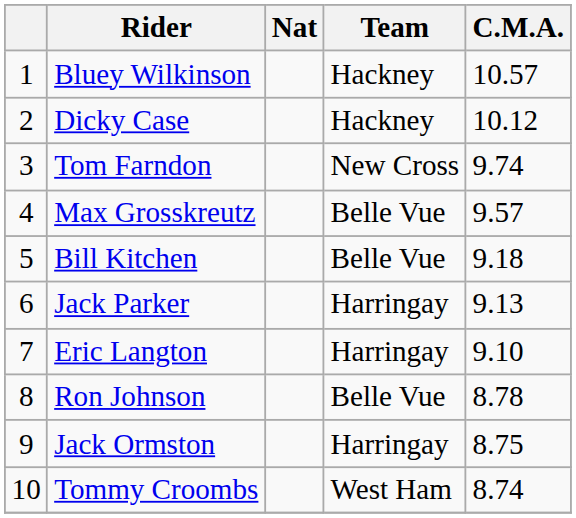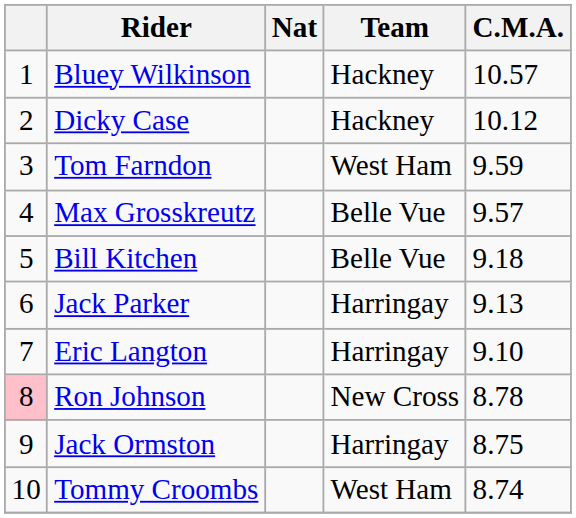Tom Farndon | Team: New Cross -> West Ham
Tom Farndon | C.M.A.: 9.74 -> 9.59
Ron Johnson | column 1: no background -> pink background
Ron Johnson | Team: Belle Vue -> New Cross
